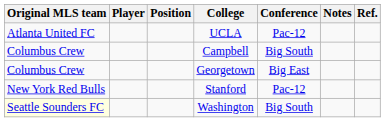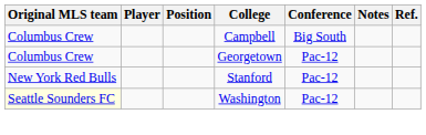- row: Atlanta United FC | UCLA | Pac-12
Georgetown | Conference: Big East -> Pac-12
Washington | Conference: Big South -> Pac-12
